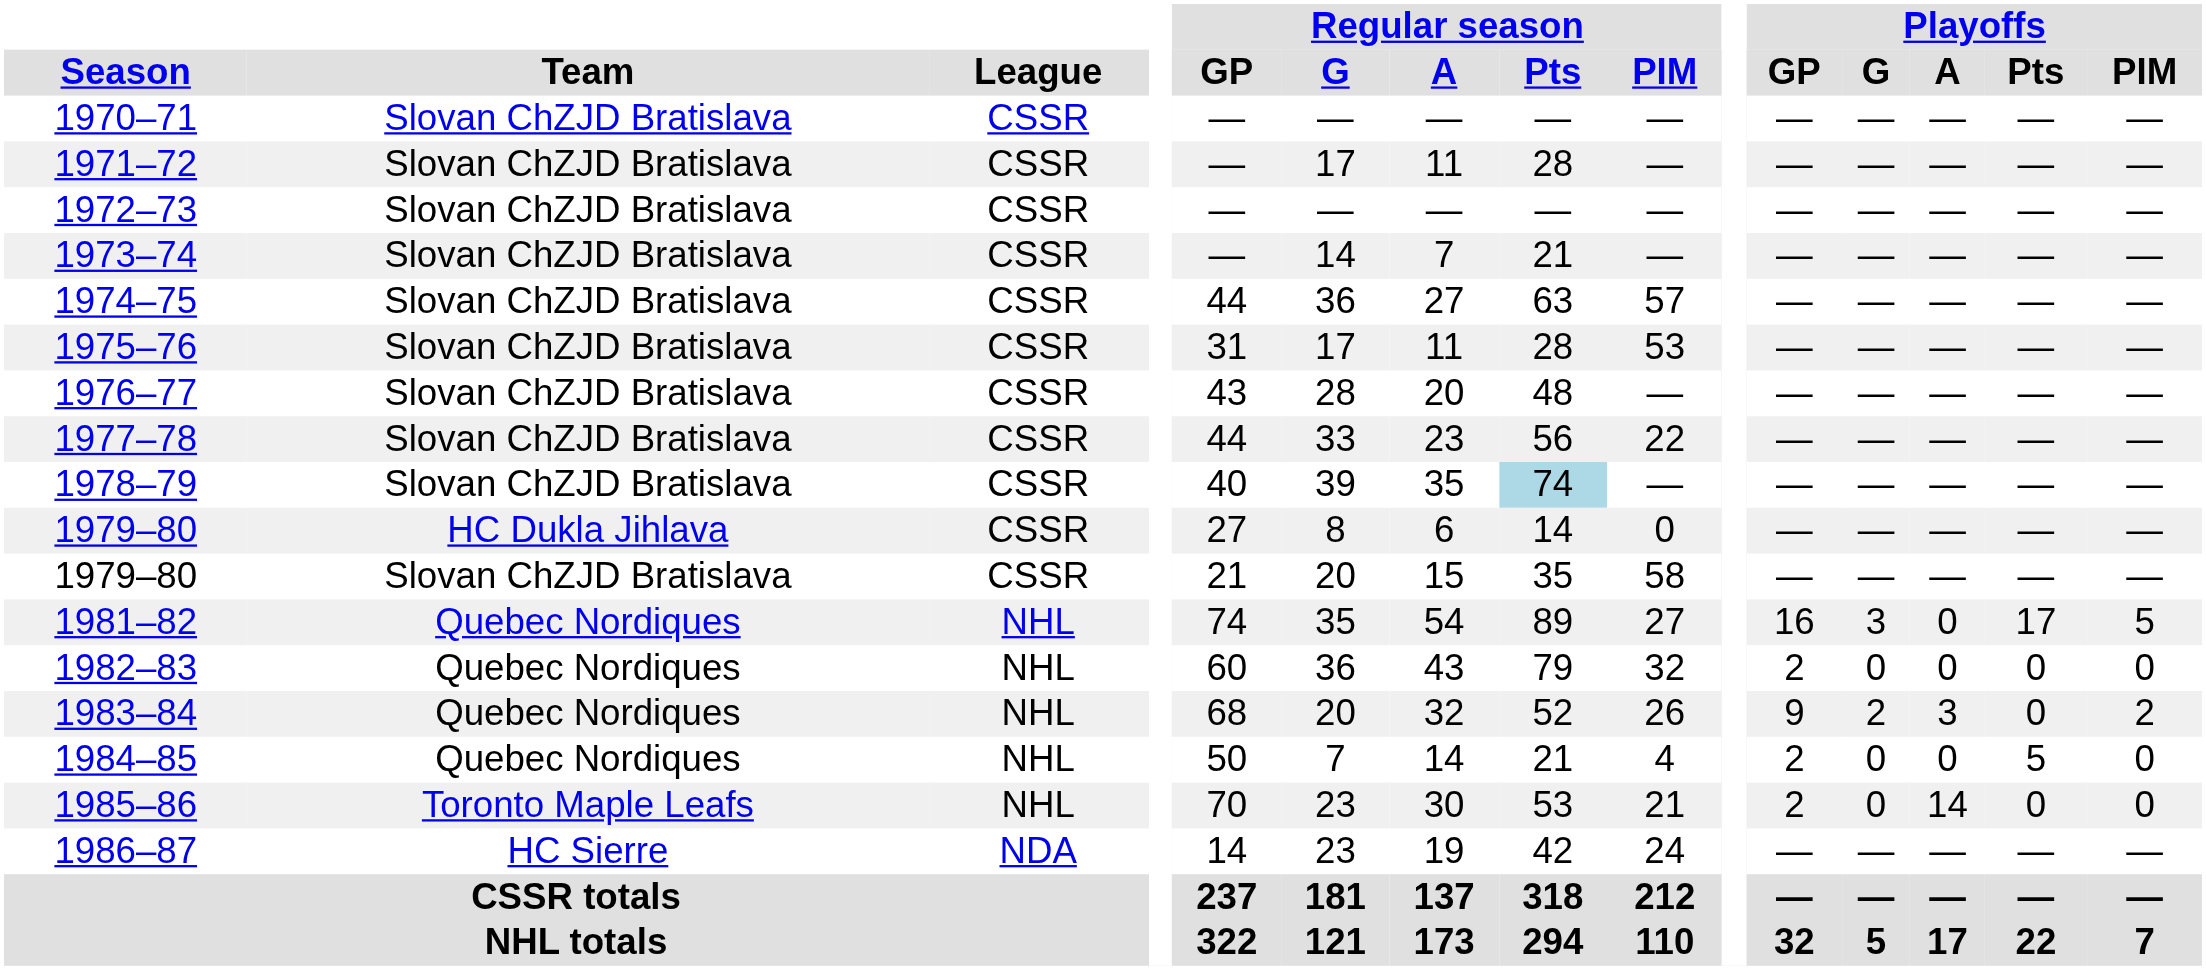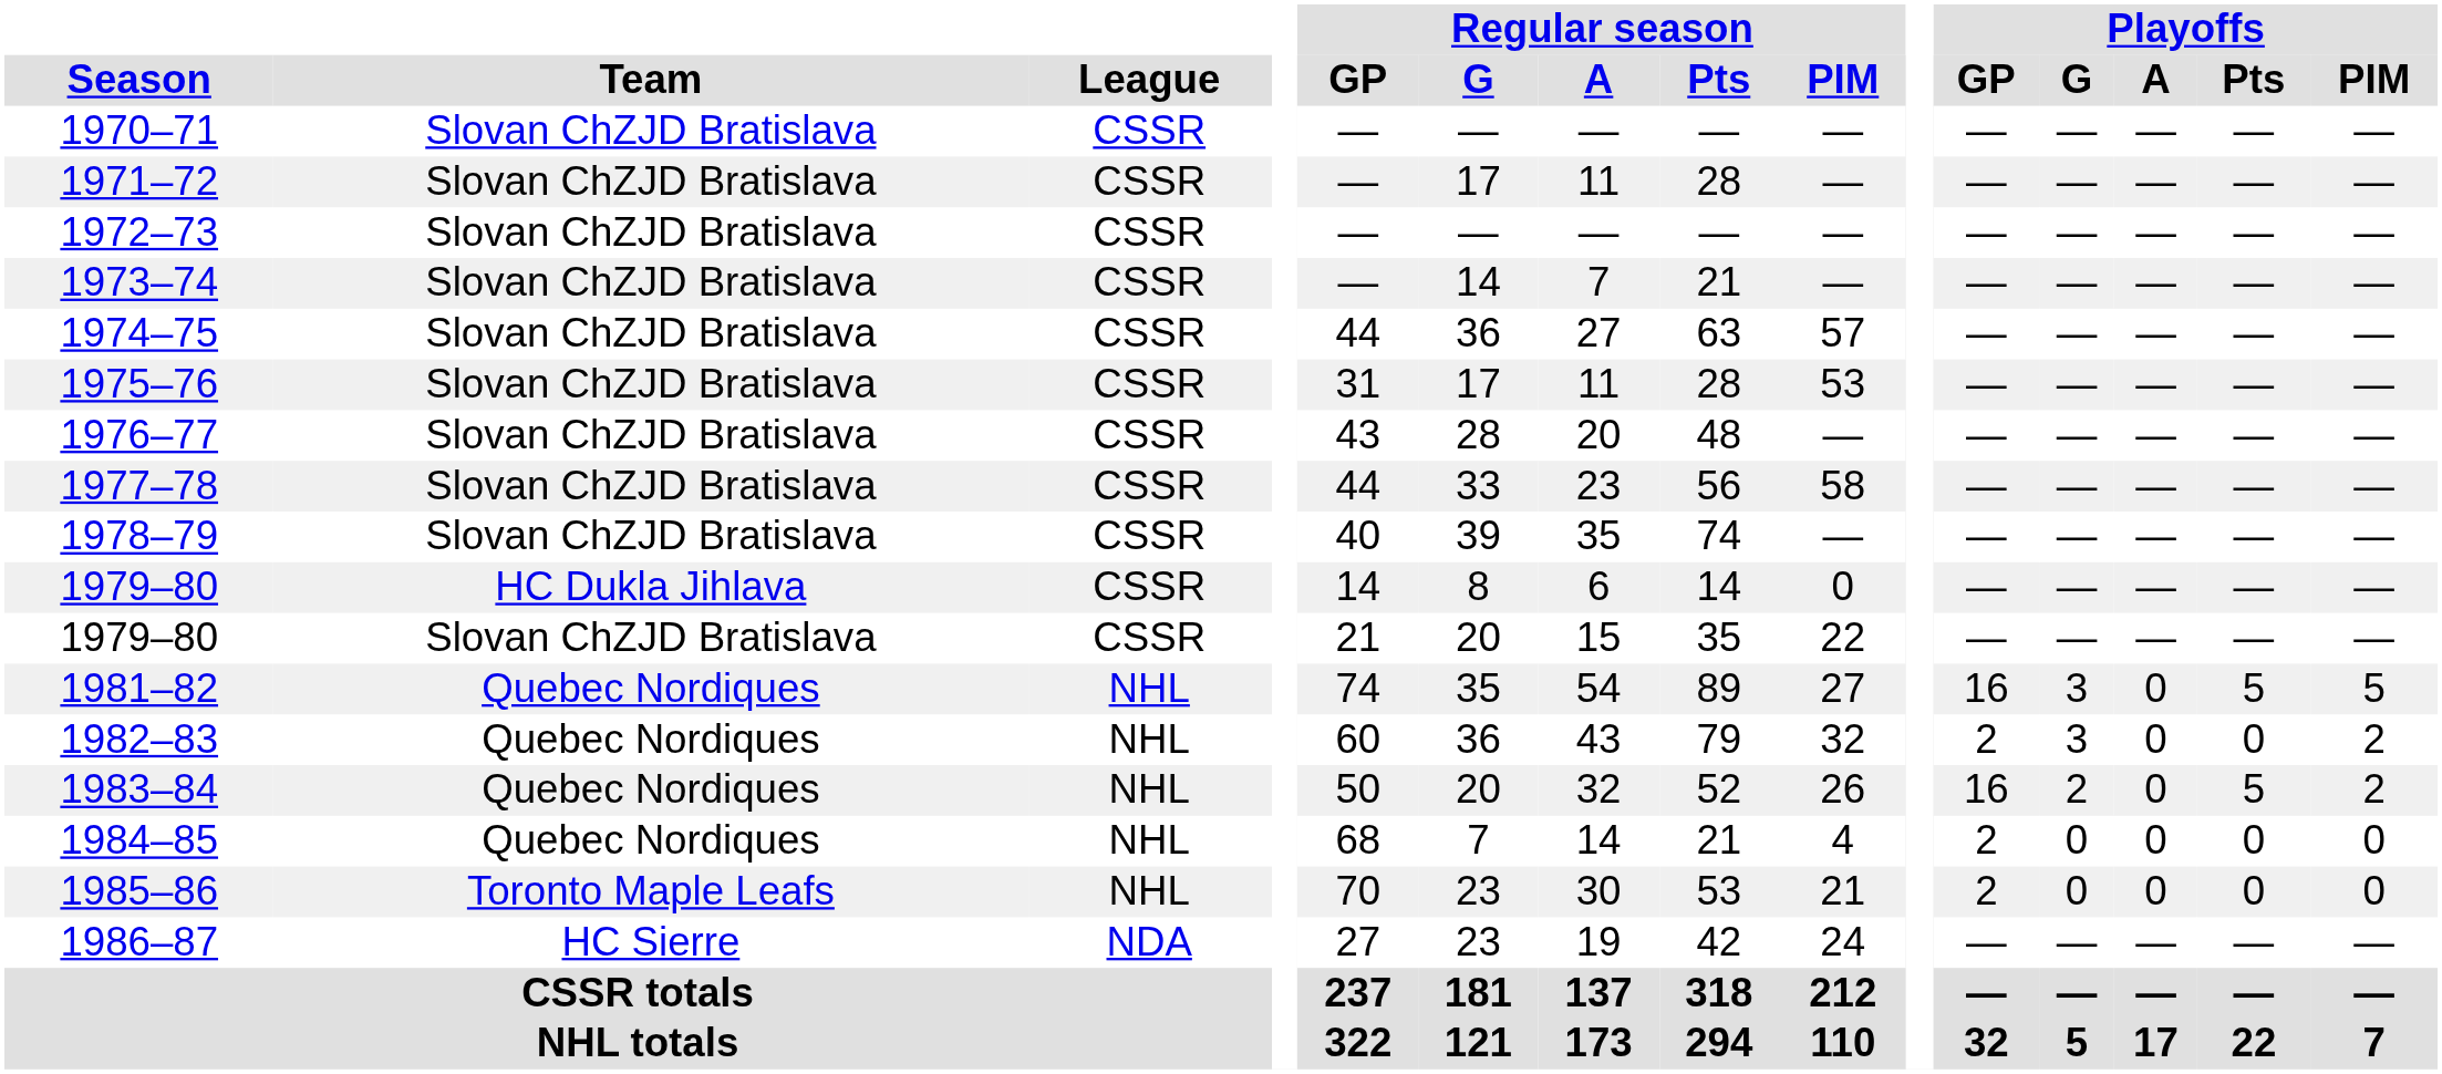1977–78 | Regular season / PIM: 22 -> 58
1978–79 | Regular season / Pts: lightblue background -> no background
1979–80 / HC Dukla Jihlava | Regular season / GP: 27 -> 14
1979–80 / Slovan ChZJD Bratislava | Regular season / PIM: 58 -> 22
1981–82 | Playoffs / Pts: 17 -> 5
1982–83 | Playoffs / G: 0 -> 3
1982–83 | Playoffs / PIM: 0 -> 2
1983–84 | Regular season / GP: 68 -> 50
1983–84 | Playoffs / GP: 9 -> 16
1983–84 | Playoffs / A: 3 -> 0
1983–84 | Playoffs / Pts: 0 -> 5
1984–85 | Regular season / GP: 50 -> 68
1984–85 | Playoffs / Pts: 5 -> 0
1985–86 | Playoffs / A: 14 -> 0
1986–87 | Regular season / GP: 14 -> 27
